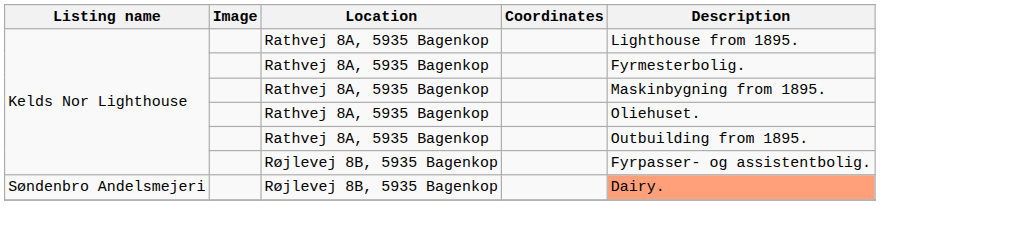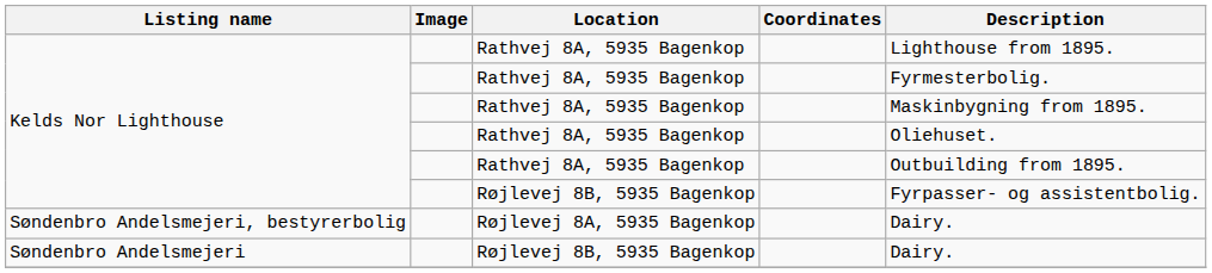+ row: Søndenbro Andelsmejeri, bestyrerbolig | Røjlevej 8A, 5935 Bagenkop | Dairy.
Søndenbro Andelsmejeri | Description: lightsalmon background -> no background
